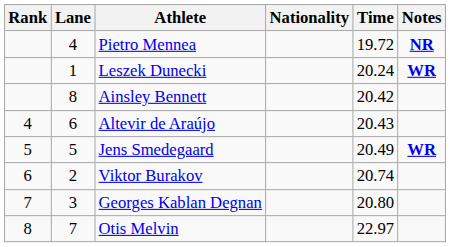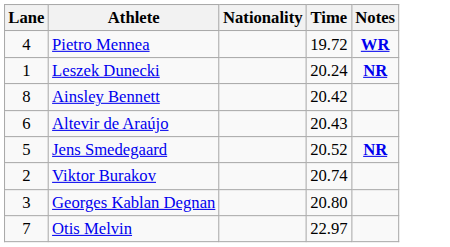- column: Rank | 4 | 5 | 6 | 7 | 8
Pietro Mennea | Notes: NR -> WR
Leszek Dunecki | Notes: WR -> NR
Jens Smedegaard | Time: 20.49 -> 20.52
Jens Smedegaard | Notes: WR -> NR
